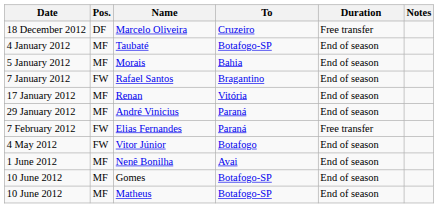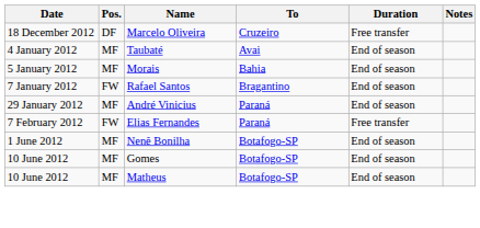Taubaté | To: Botafogo-SP -> Avai
- row: 17 January 2012 | MF | Renan | Vitória | End of season
- row: 4 May 2012 | FW | Vitor Júnior | Botafogo | End of season
Nenê Bonilha | To: Avai -> Botafogo-SP
